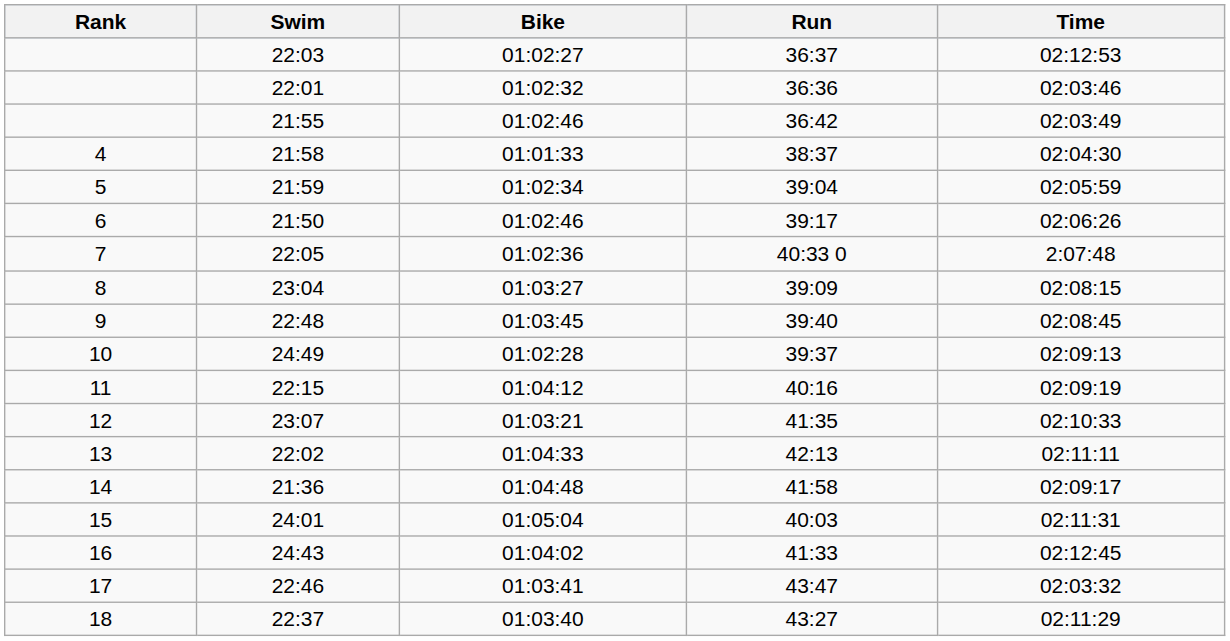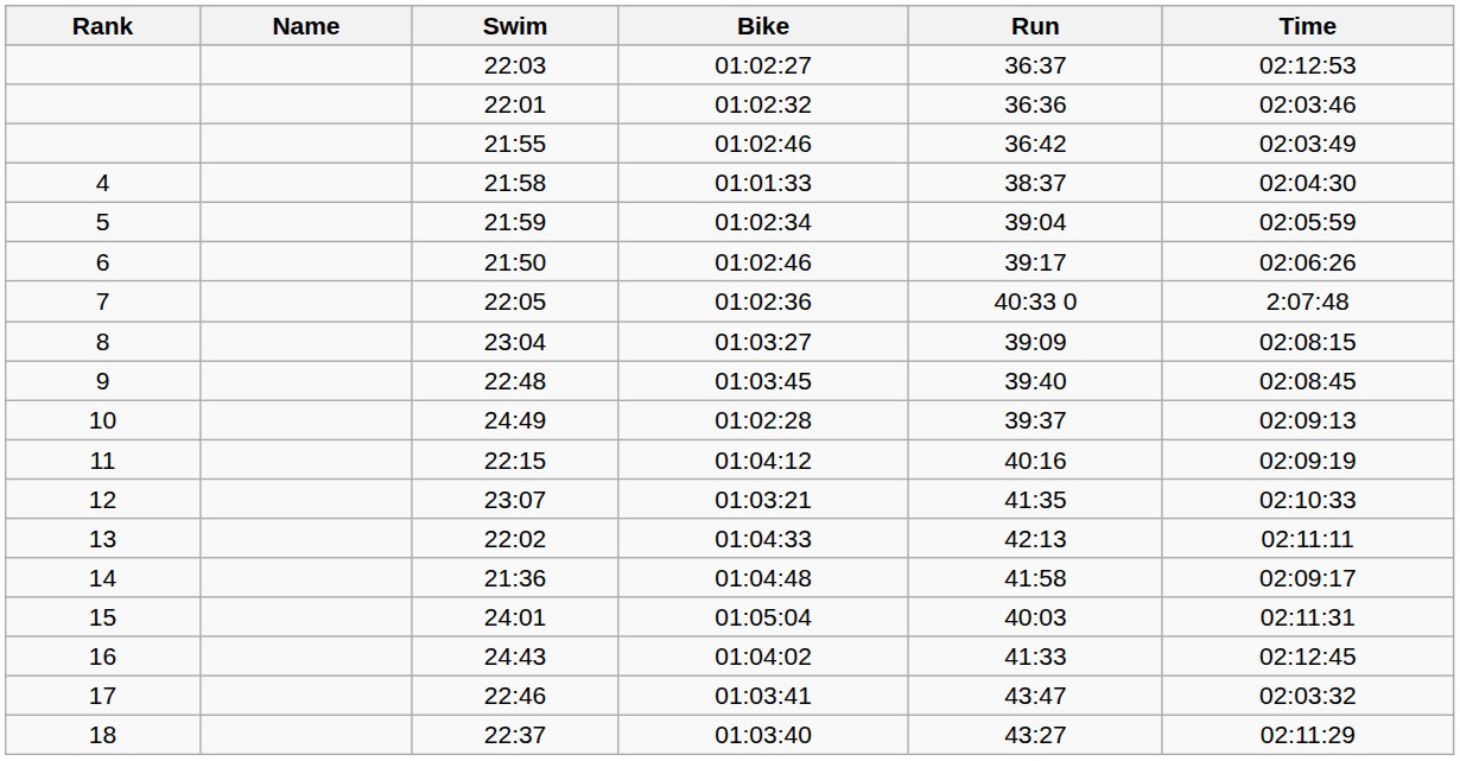+ column: Name
